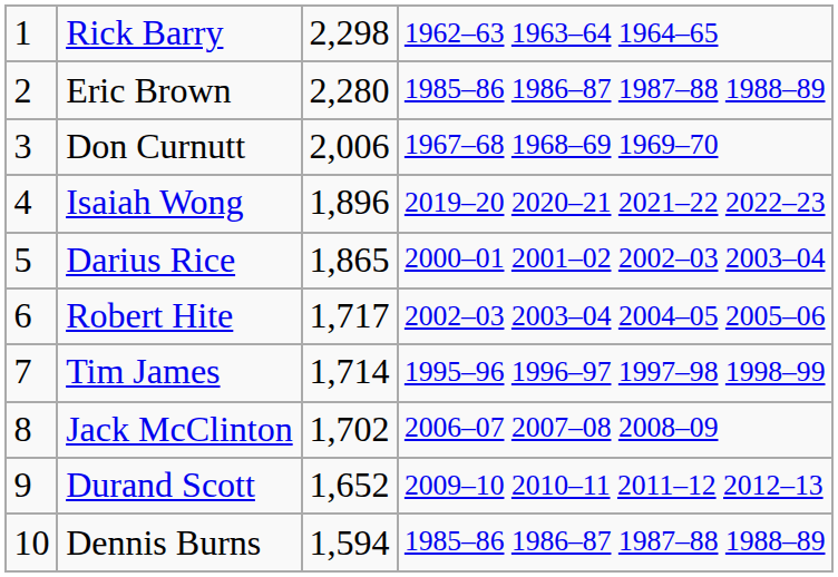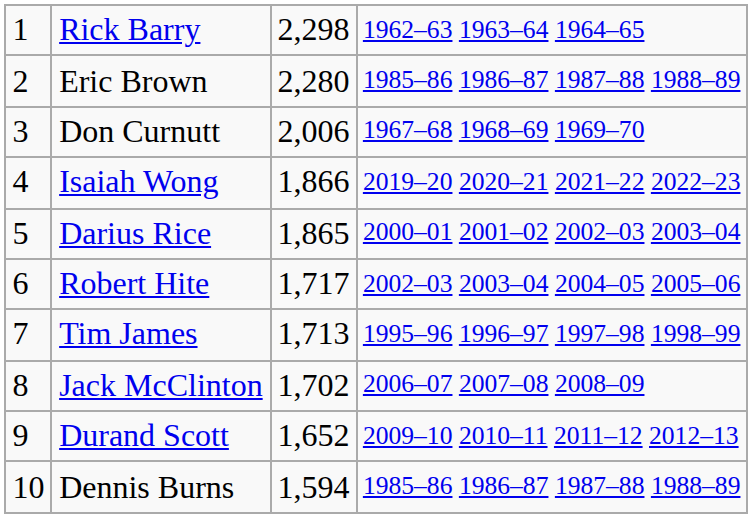Isaiah Wong | column 3: 1,896 -> 1,866
Tim James | column 3: 1,714 -> 1,713
